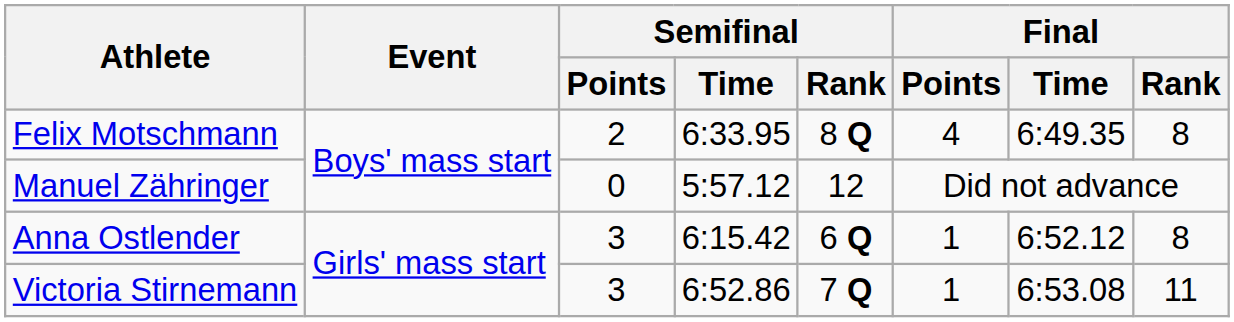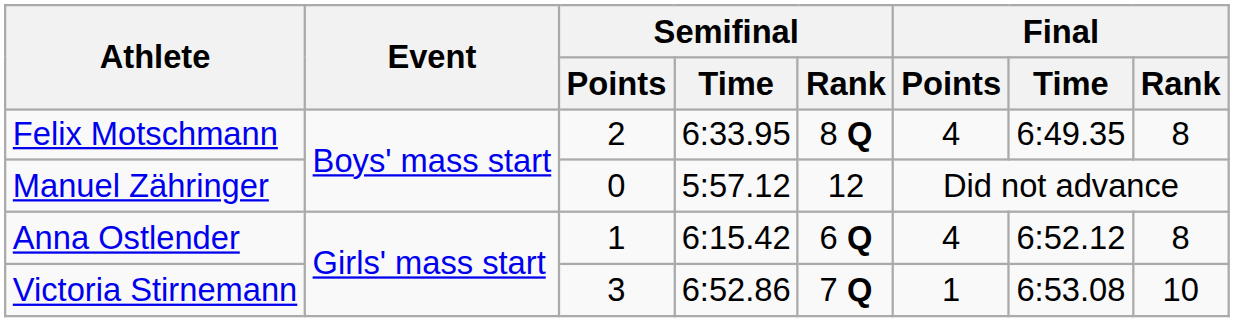Anna Ostlender | Semifinal / Points: 3 -> 1
Anna Ostlender | Final / Points: 1 -> 4
Victoria Stirnemann | Final / Rank: 11 -> 10
